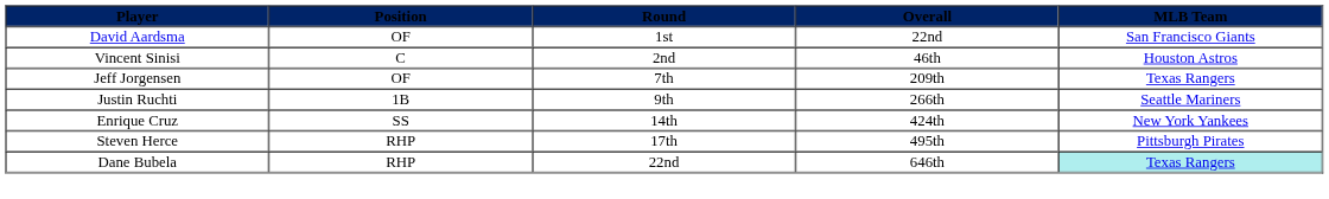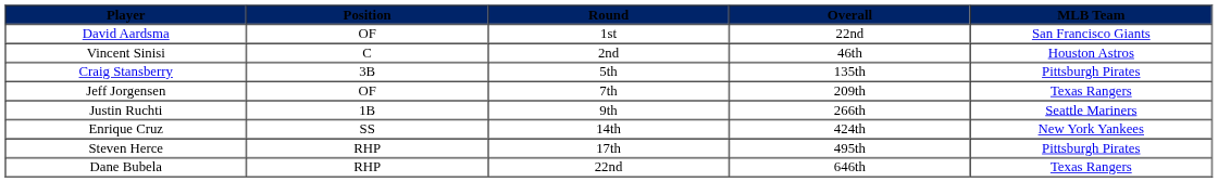+ row: Craig Stansberry | 3B | 5th | 135th | Pittsburgh Pirates
Dane Bubela | MLB Team: paleturquoise background -> no background
